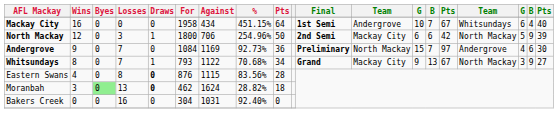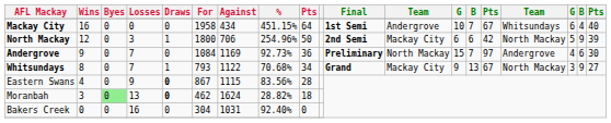Eastern Swans | Losses: 8 -> 9
Eastern Swans | For: 876 -> 867
